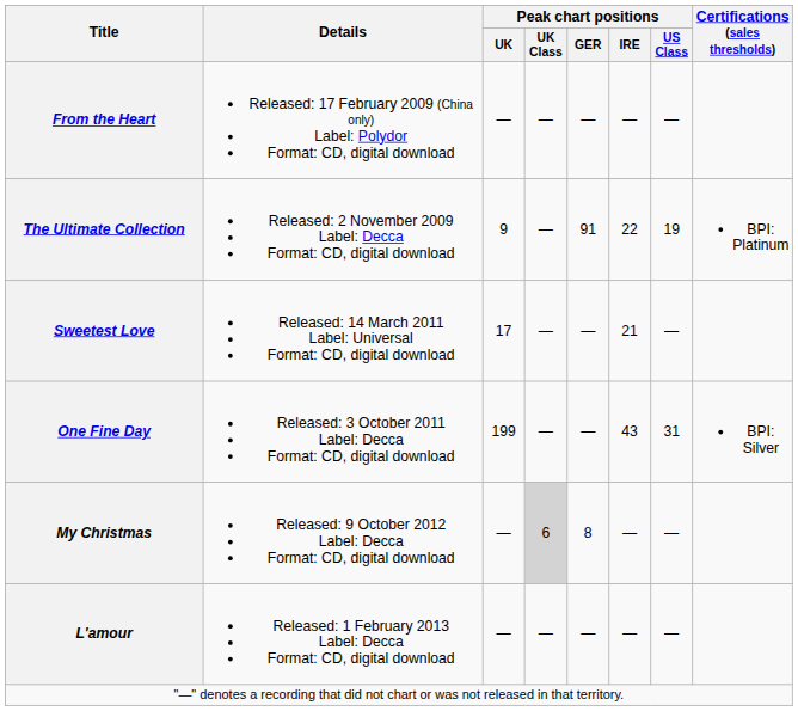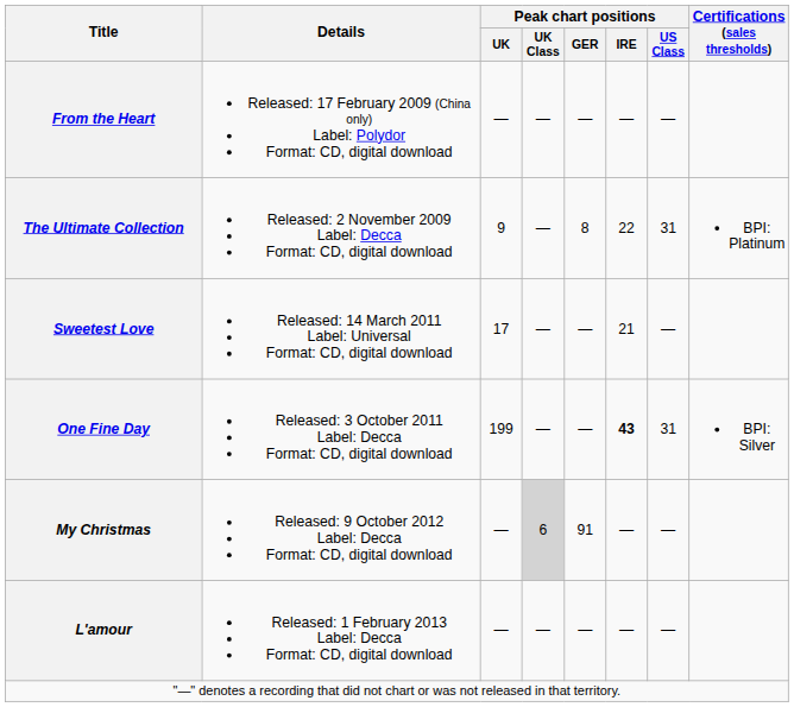The Ultimate Collection | Peak chart positions / GER: 91 -> 8
The Ultimate Collection | Peak chart positions / US Class: 19 -> 31
One Fine Day | Peak chart positions / IRE: normal -> bold
My Christmas | Peak chart positions / GER: 8 -> 91
